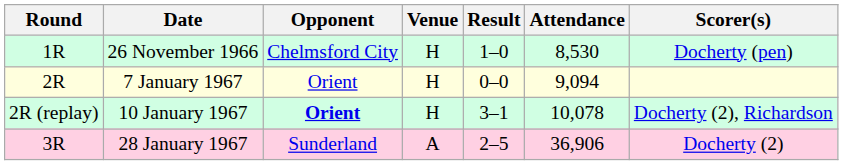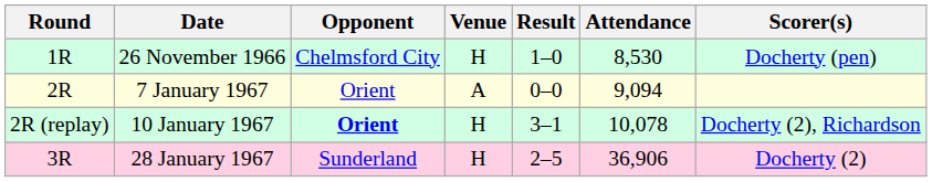7 January 1967 | Venue: H -> A
28 January 1967 | Venue: A -> H
